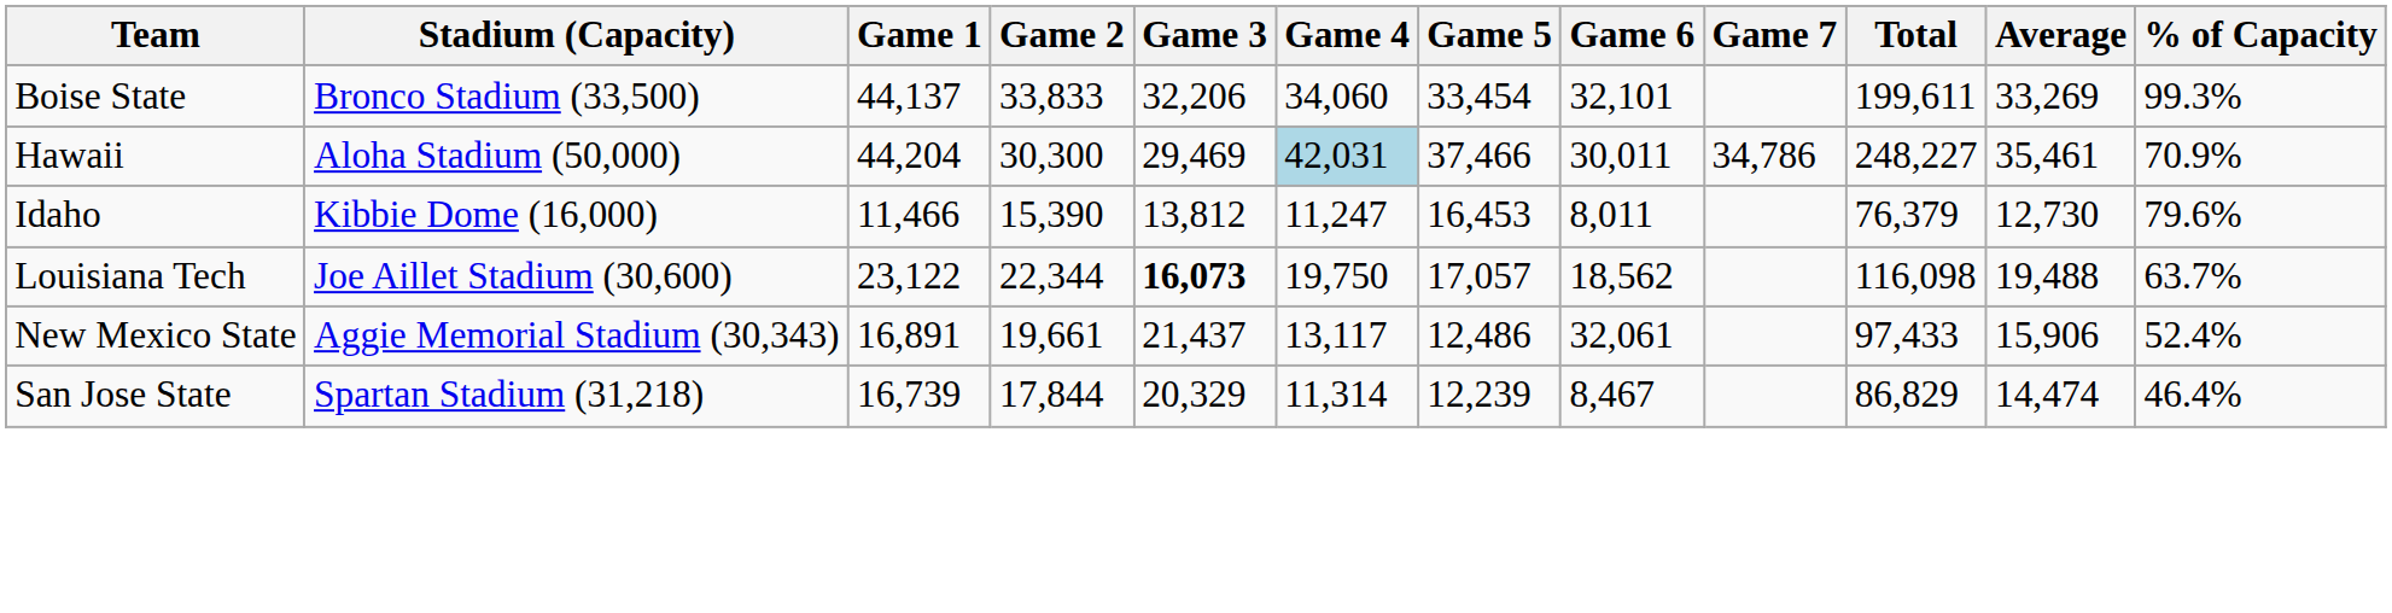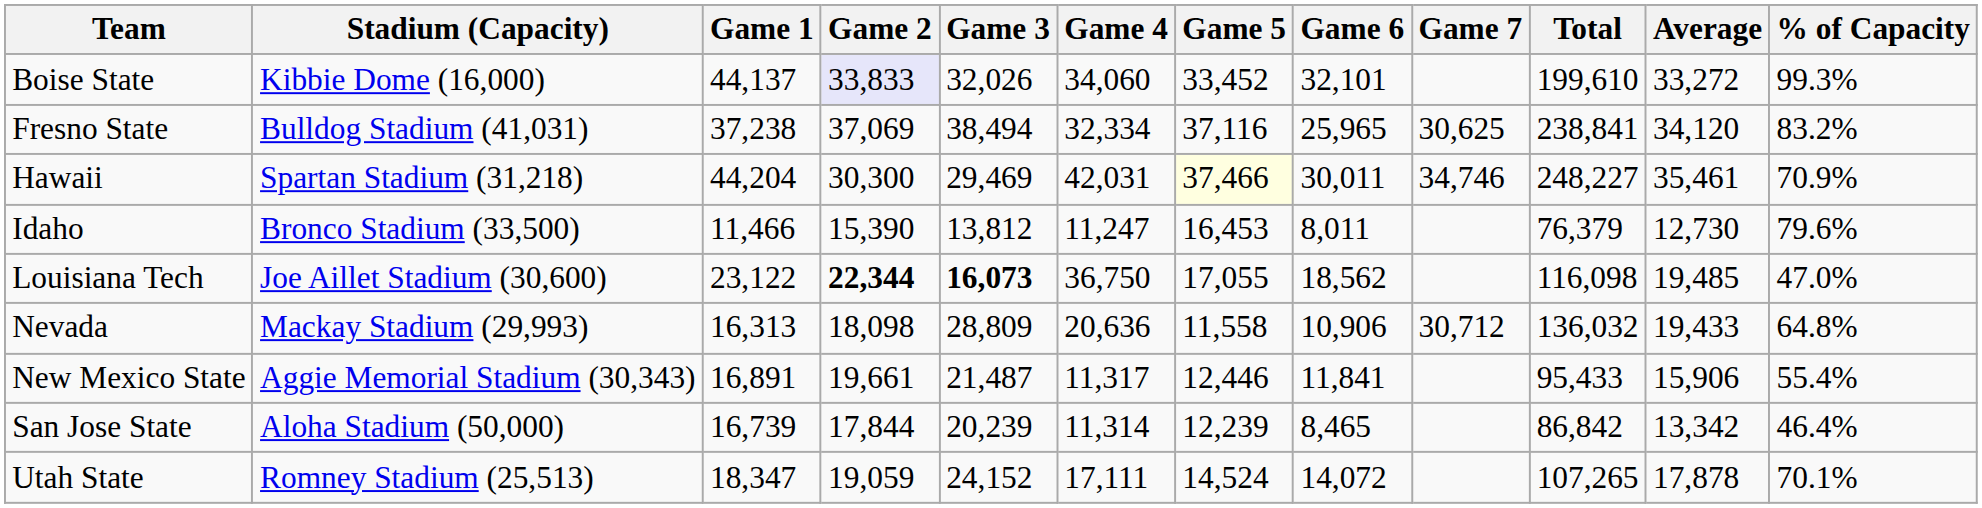Boise State | Stadium (Capacity): Bronco Stadium (33,500) -> Kibbie Dome (16,000)
Boise State | Game 2: no background -> lavender background
Boise State | Game 3: 32,206 -> 32,026
Boise State | Game 5: 33,454 -> 33,452
Boise State | Total: 199,611 -> 199,610
Boise State | Average: 33,269 -> 33,272
+ row: Fresno State | Bulldog Stadium (41,031) | 37,238 | 37,069 | 38,494 | 32,334 | 37,116 | 25,965 | 30,625 | 238,841 | 34,120 | 83.2%
Hawaii | Stadium (Capacity): Aloha Stadium (50,000) -> Spartan Stadium (31,218)
Hawaii | Game 4: lightblue background -> no background
Hawaii | Game 5: no background -> lightyellow background
Hawaii | Game 7: 34,786 -> 34,746
Idaho | Stadium (Capacity): Kibbie Dome (16,000) -> Bronco Stadium (33,500)
Louisiana Tech | Game 2: normal -> bold
Louisiana Tech | Game 4: 19,750 -> 36,750
Louisiana Tech | Game 5: 17,057 -> 17,055
Louisiana Tech | Average: 19,488 -> 19,485
Louisiana Tech | % of Capacity: 63.7% -> 47.0%
+ row: Nevada | Mackay Stadium (29,993) | 16,313 | 18,098 | 28,809 | 20,636 | 11,558 | 10,906 | 30,712 | 136,032 | 19,433 | 64.8%
New Mexico State | Game 3: 21,437 -> 21,487
New Mexico State | Game 4: 13,117 -> 11,317
New Mexico State | Game 5: 12,486 -> 12,446
New Mexico State | Game 6: 32,061 -> 11,841
New Mexico State | Total: 97,433 -> 95,433
New Mexico State | % of Capacity: 52.4% -> 55.4%
San Jose State | Stadium (Capacity): Spartan Stadium (31,218) -> Aloha Stadium (50,000)
San Jose State | Game 3: 20,329 -> 20,239
San Jose State | Game 6: 8,467 -> 8,465
San Jose State | Total: 86,829 -> 86,842
San Jose State | Average: 14,474 -> 13,342
+ row: Utah State | Romney Stadium (25,513) | 18,347 | 19,059 | 24,152 | 17,111 | 14,524 | 14,072 | 107,265 | 17,878 | 70.1%
